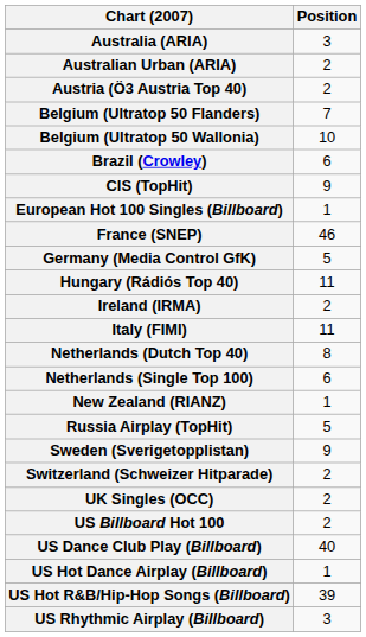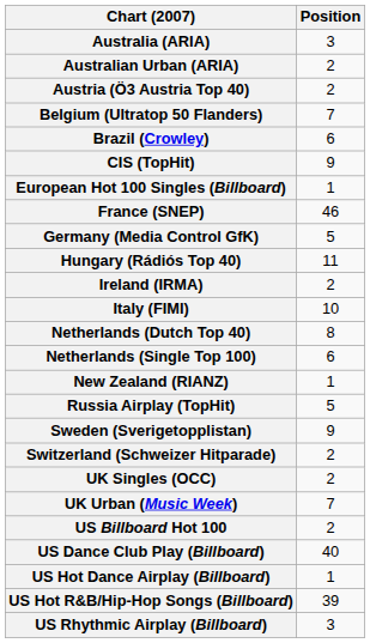- row: Belgium (Ultratop 50 Wallonia) | 10
Italy (FIMI) | Position: 11 -> 10
+ row: UK Urban (Music Week) | 7
